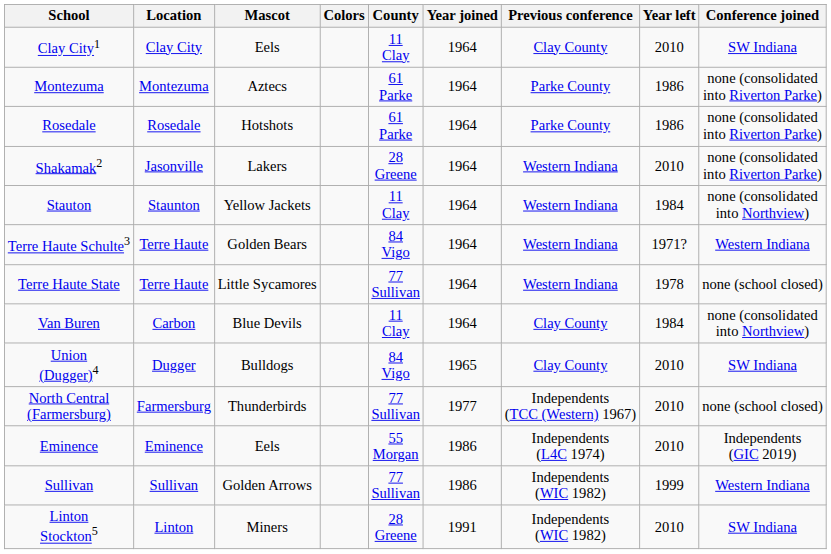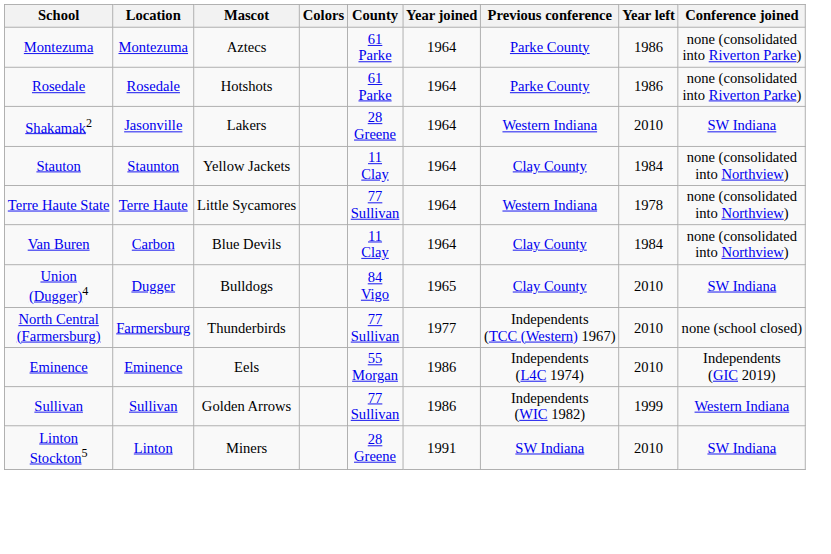- row: Clay City1 | Clay City | Eels | 11 Clay | 1964 | Clay County | 2010 | SW Indiana
Shakamak2 | Conference joined: none (consolidated into Riverton Parke) -> SW Indiana
Stauton | Previous conference: Western Indiana -> Clay County
- row: Terre Haute Schulte3 | Terre Haute | Golden Bears | 84 Vigo | 1964 | Western Indiana | 1971? | Western Indiana
Terre Haute State | Conference joined: none (school closed) -> none (consolidated into Northview)
Linton Stockton5 | Previous conference: Independents (WIC 1982) -> SW Indiana
